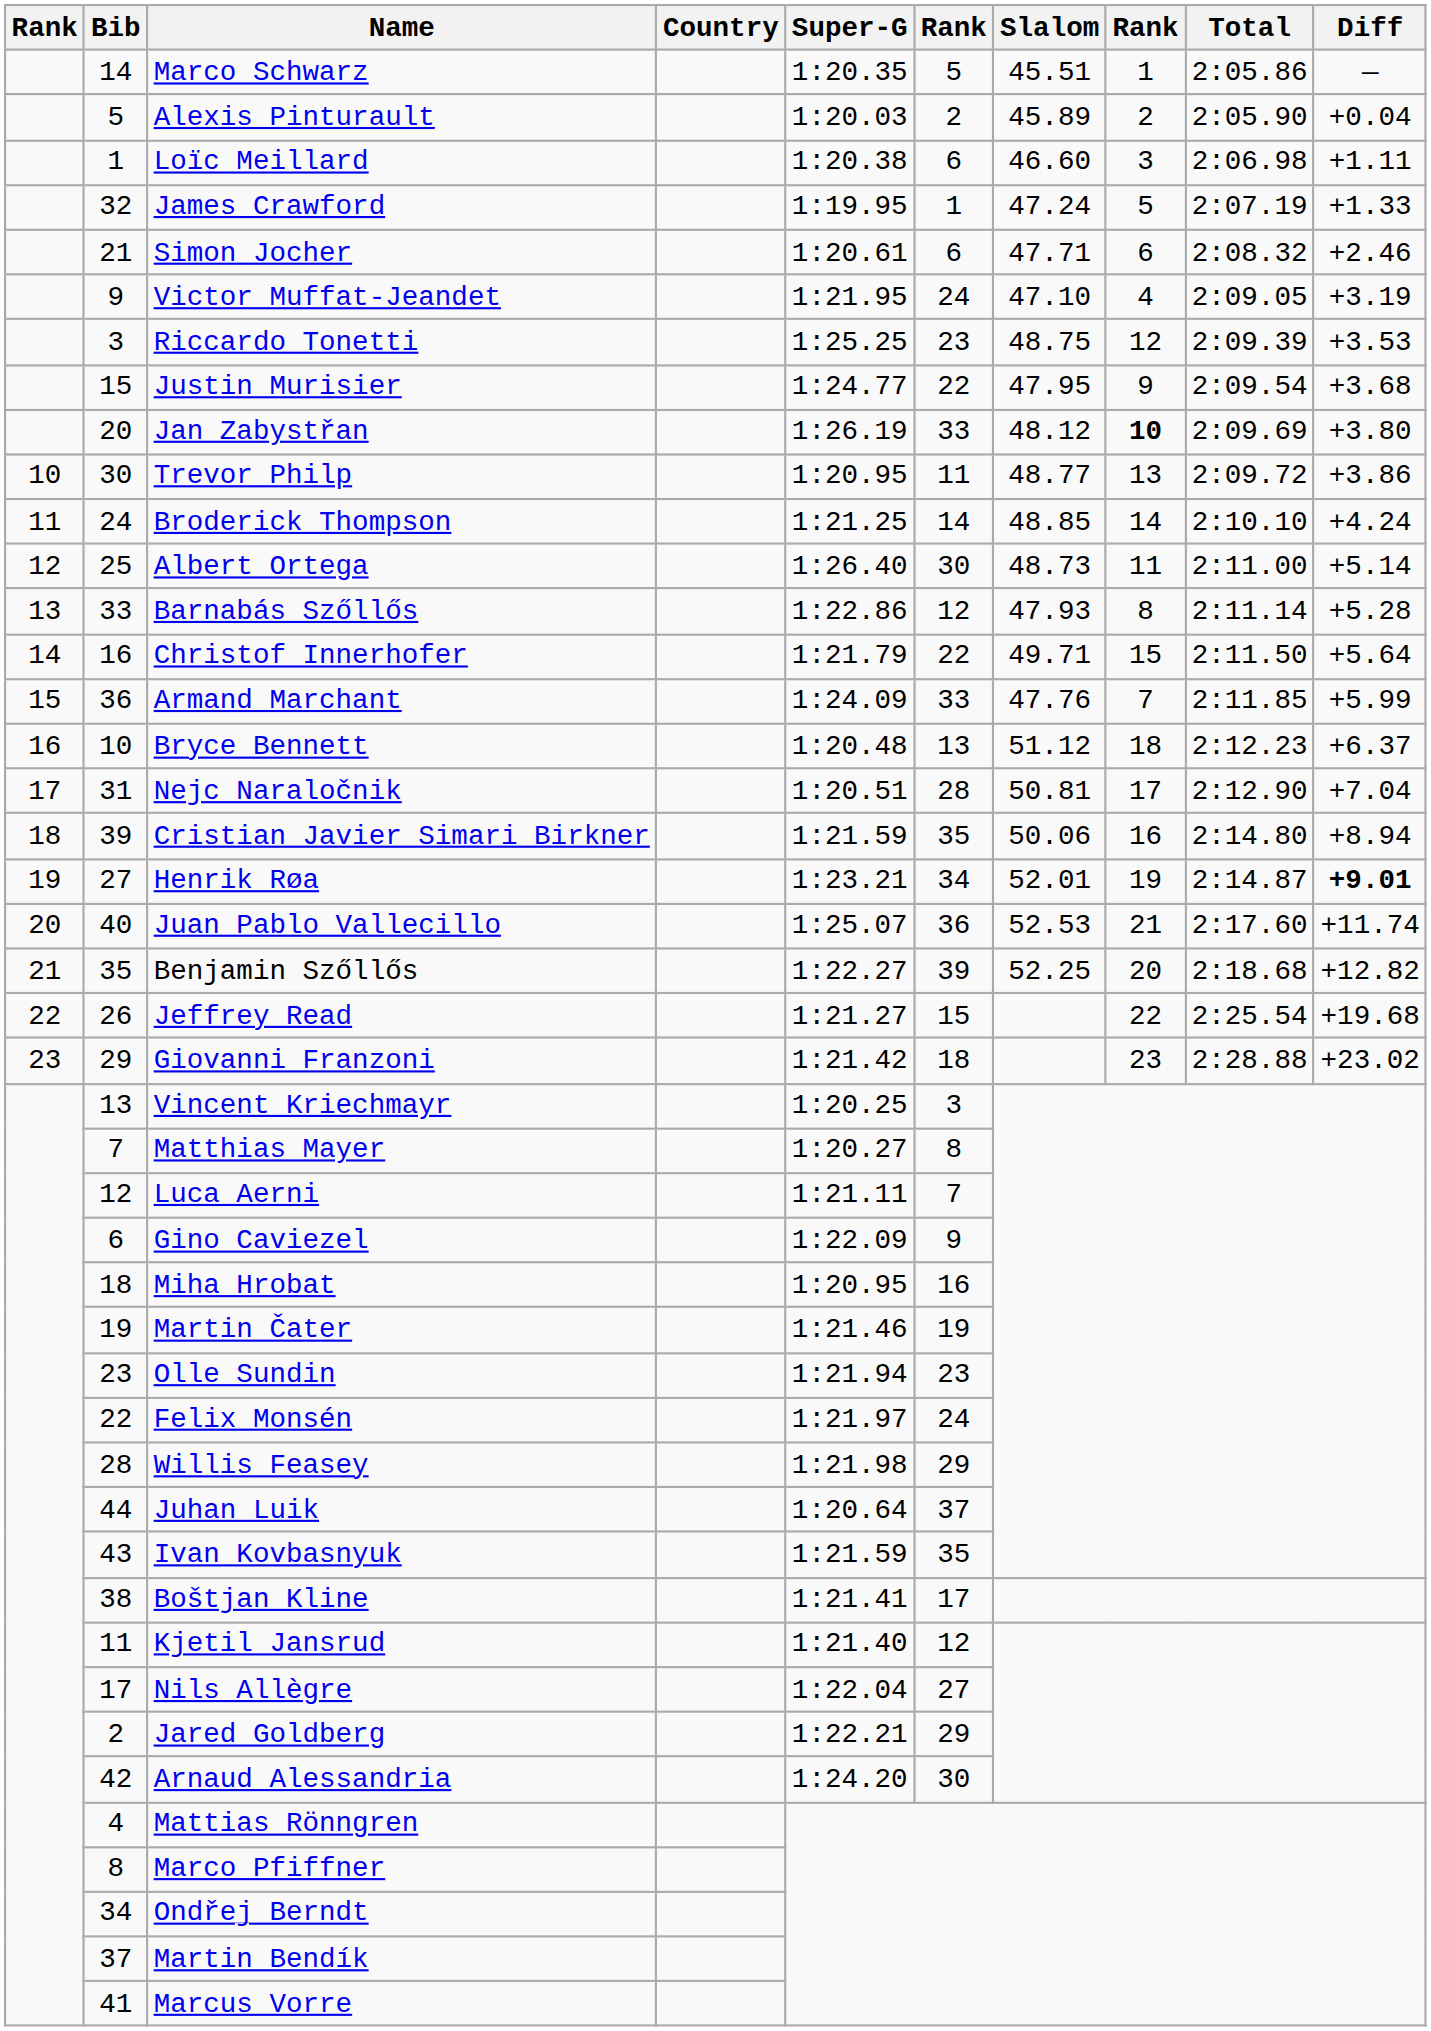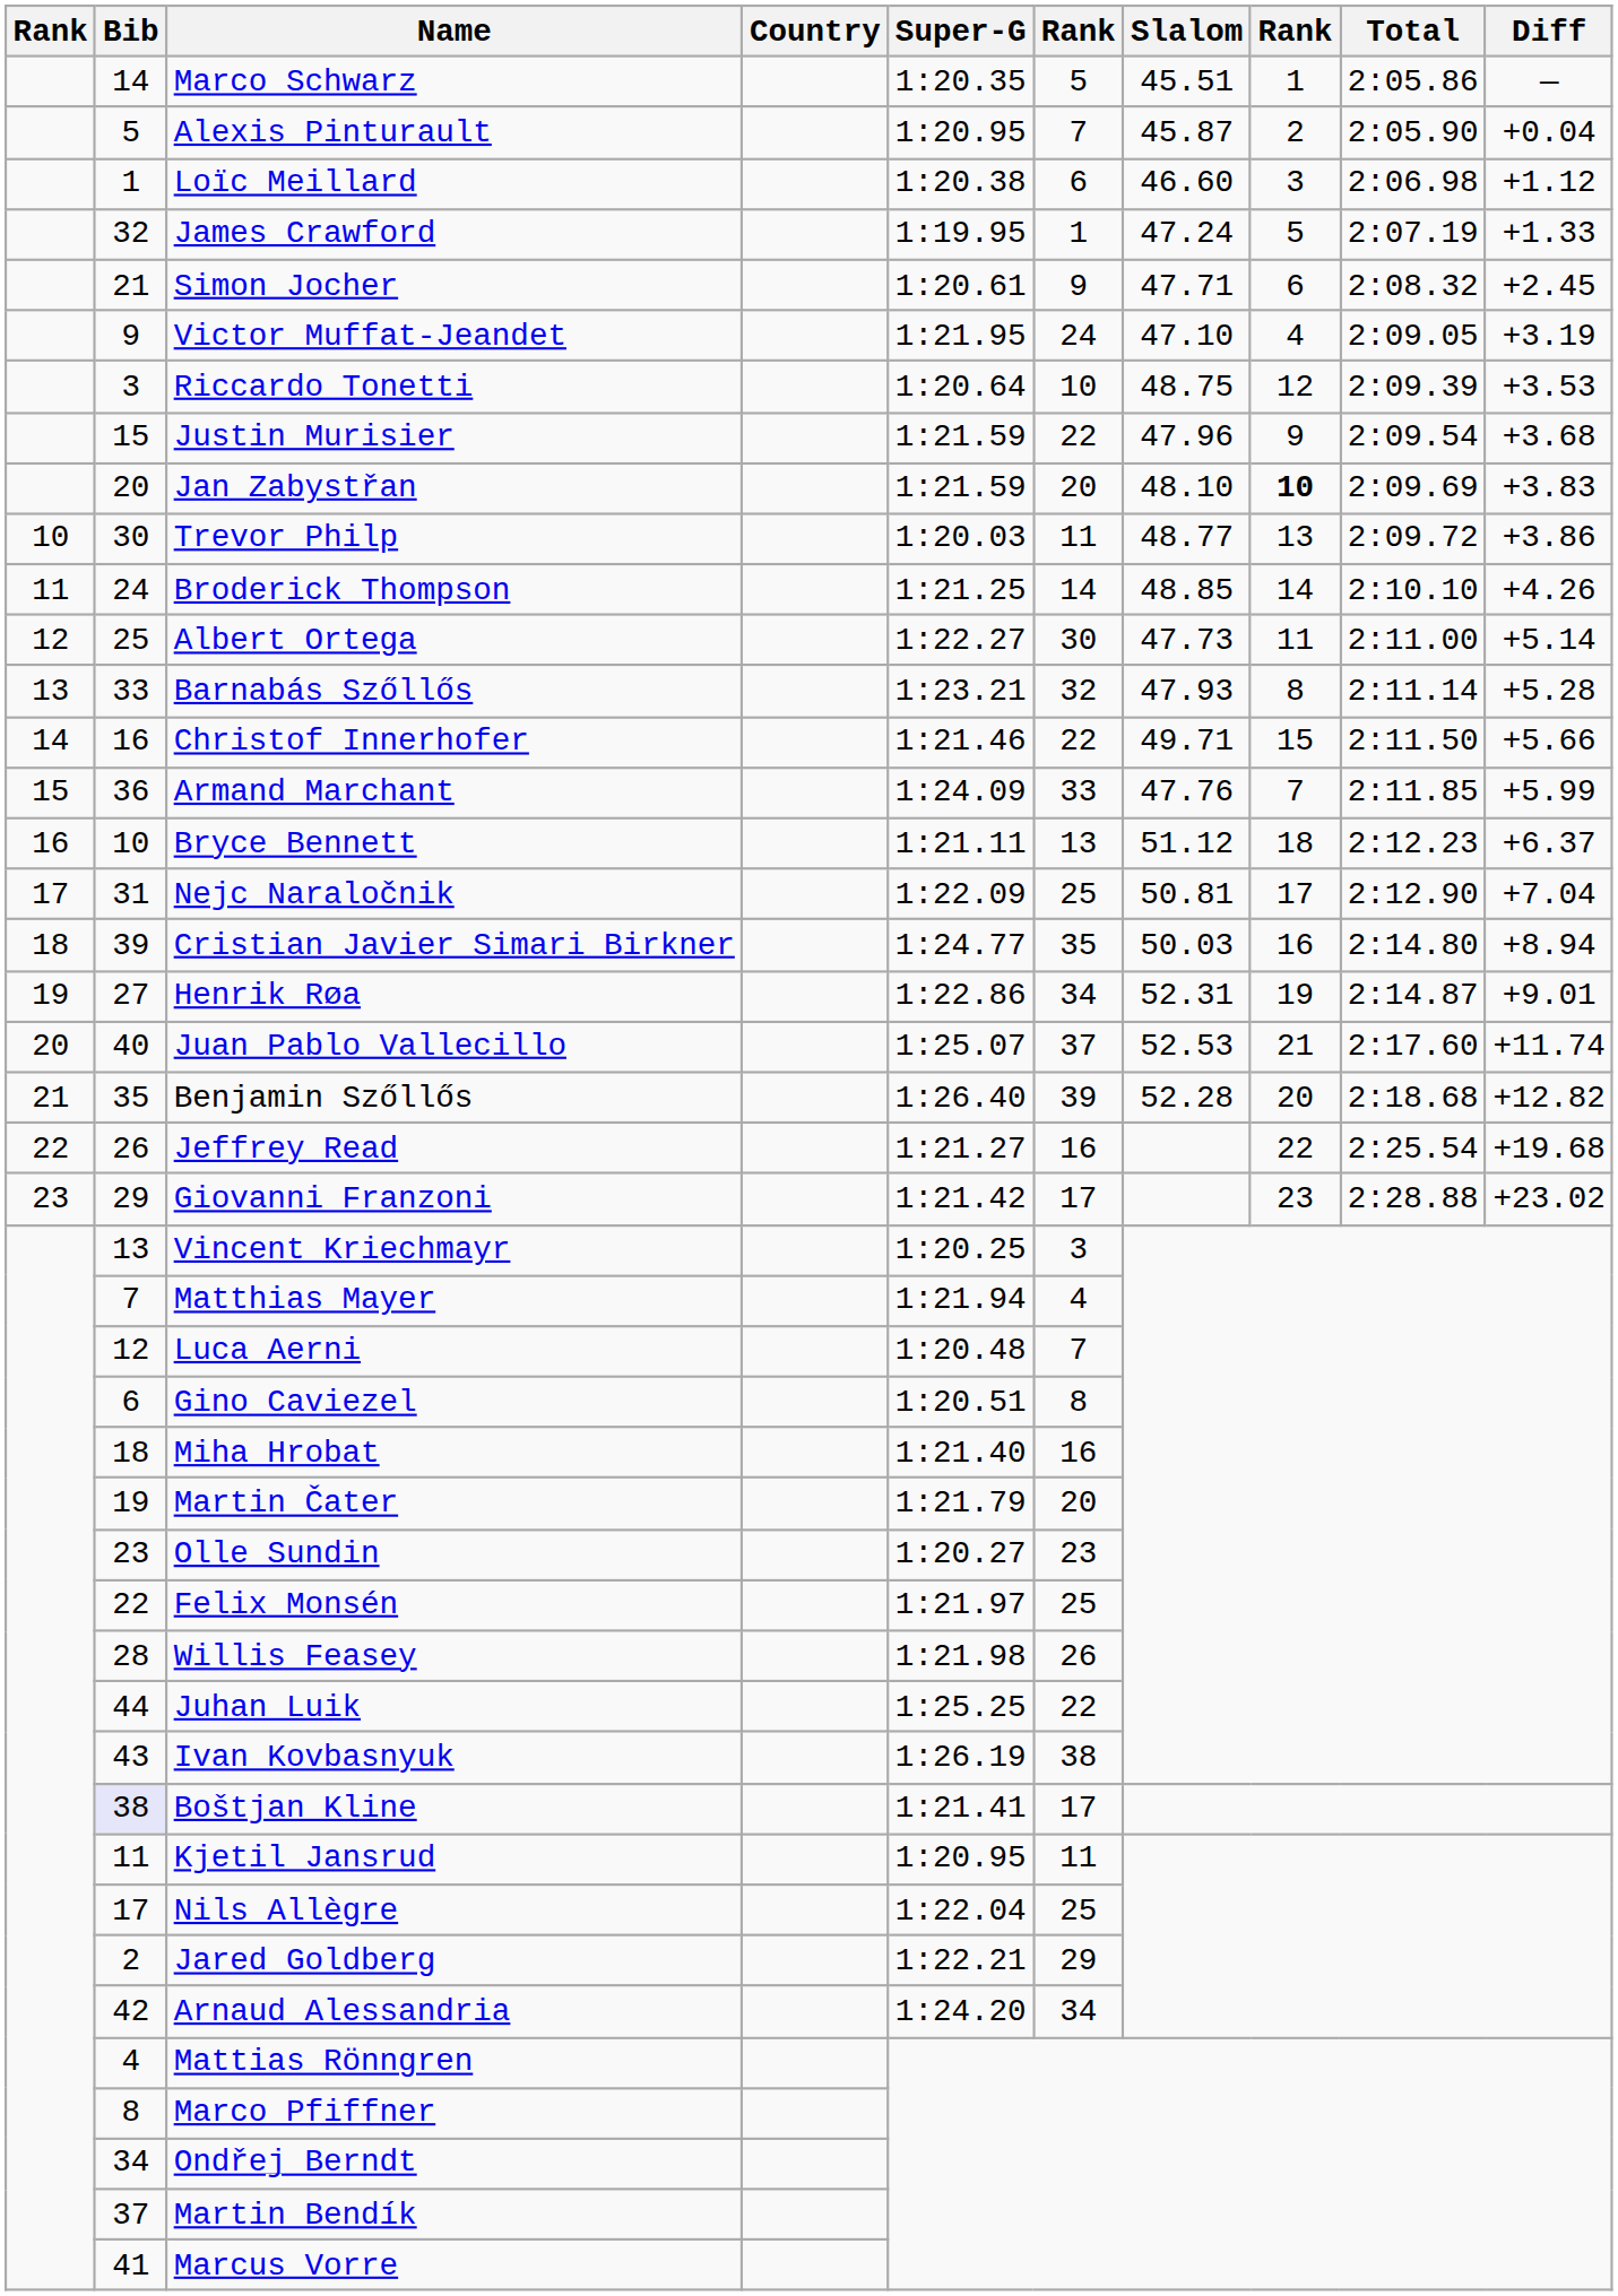Alexis Pinturault | Super-G: 1:20.03 -> 1:20.95
Alexis Pinturault | column 6: 2 -> 7
Alexis Pinturault | Slalom: 45.89 -> 45.87
Loïc Meillard | Diff: +1.11 -> +1.12
Simon Jocher | column 6: 6 -> 9
Simon Jocher | Diff: +2.46 -> +2.45
Riccardo Tonetti | Super-G: 1:25.25 -> 1:20.64
Riccardo Tonetti | column 6: 23 -> 10
Justin Murisier | Super-G: 1:24.77 -> 1:21.59
Justin Murisier | Slalom: 47.95 -> 47.96
Jan Zabystřan | Super-G: 1:26.19 -> 1:21.59
Jan Zabystřan | column 6: 33 -> 20
Jan Zabystřan | Slalom: 48.12 -> 48.10
Jan Zabystřan | Diff: +3.80 -> +3.83
Trevor Philp | Super-G: 1:20.95 -> 1:20.03
Broderick Thompson | Diff: +4.24 -> +4.26
Albert Ortega | Super-G: 1:26.40 -> 1:22.27
Albert Ortega | Slalom: 48.73 -> 47.73
Barnabás Szőllős | Super-G: 1:22.86 -> 1:23.21
Barnabás Szőllős | column 6: 12 -> 32
Christof Innerhofer | Super-G: 1:21.79 -> 1:21.46
Christof Innerhofer | Diff: +5.64 -> +5.66
Bryce Bennett | Super-G: 1:20.48 -> 1:21.11
Nejc Naraločnik | Super-G: 1:20.51 -> 1:22.09
Nejc Naraločnik | column 6: 28 -> 25
Cristian Javier Simari Birkner | Super-G: 1:21.59 -> 1:24.77
Cristian Javier Simari Birkner | Slalom: 50.06 -> 50.03
Henrik Røa | Super-G: 1:23.21 -> 1:22.86
Henrik Røa | Slalom: 52.01 -> 52.31
Henrik Røa | Diff: bold -> normal
Juan Pablo Vallecillo | column 6: 36 -> 37
Benjamin Szőllős | Super-G: 1:22.27 -> 1:26.40
Benjamin Szőllős | Slalom: 52.25 -> 52.28
Jeffrey Read | column 6: 15 -> 16
Giovanni Franzoni | column 6: 18 -> 17
Matthias Mayer | Super-G: 1:20.27 -> 1:21.94
Matthias Mayer | column 6: 8 -> 4
Luca Aerni | Super-G: 1:21.11 -> 1:20.48
Gino Caviezel | Super-G: 1:22.09 -> 1:20.51
Gino Caviezel | column 6: 9 -> 8
Miha Hrobat | Super-G: 1:20.95 -> 1:21.40
Martin Čater | Super-G: 1:21.46 -> 1:21.79
Martin Čater | column 6: 19 -> 20
Olle Sundin | Super-G: 1:21.94 -> 1:20.27
Felix Monsén | column 6: 24 -> 25
Willis Feasey | column 6: 29 -> 26
Juhan Luik | Super-G: 1:20.64 -> 1:25.25
Juhan Luik | column 6: 37 -> 22
Ivan Kovbasnyuk | Super-G: 1:21.59 -> 1:26.19
Ivan Kovbasnyuk | column 6: 35 -> 38
Boštjan Kline | Bib: no background -> lavender background
Kjetil Jansrud | Super-G: 1:21.40 -> 1:20.95
Kjetil Jansrud | column 6: 12 -> 11
Nils Allègre | column 6: 27 -> 25
Arnaud Alessandria | column 6: 30 -> 34
